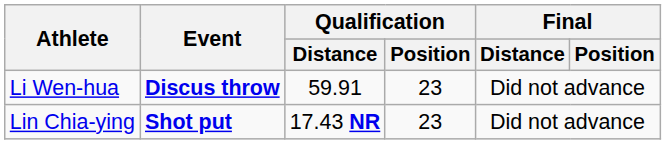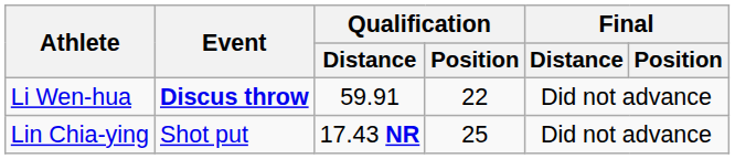Li Wen-hua | Qualification / Position: 23 -> 22
Lin Chia-ying | Event: bold -> normal
Lin Chia-ying | Qualification / Position: 23 -> 25
